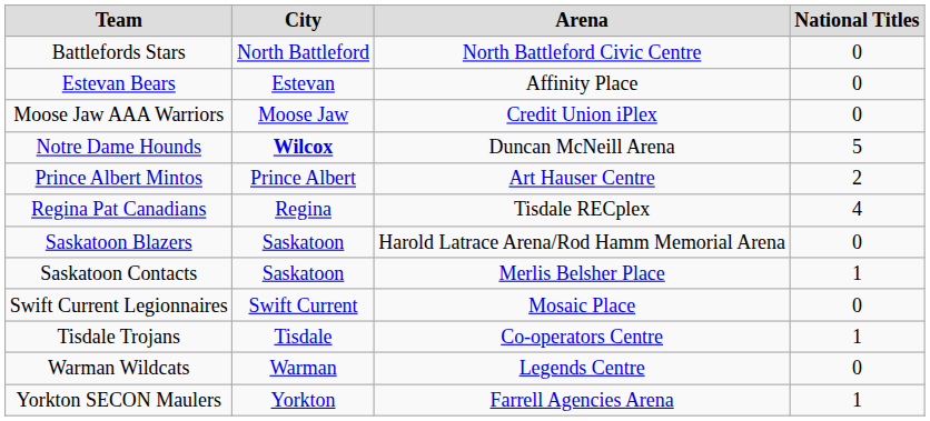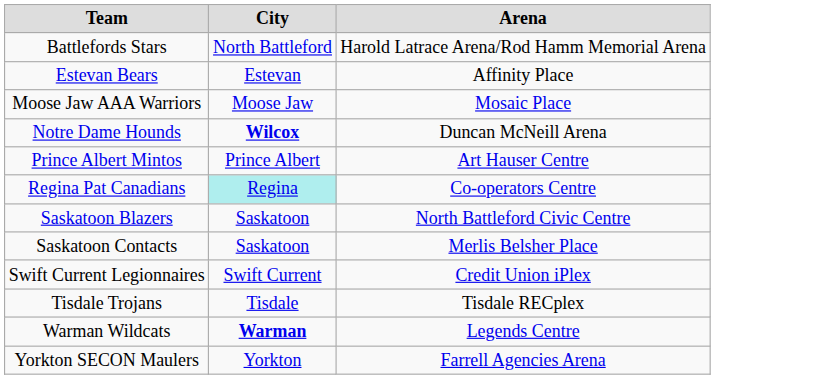- column: National Titles | 0 | 0 | 0 | 5 | 2 | 4 | 0 | 1 | 0 | 1 | 0 | 1
Battlefords Stars | Arena: North Battleford Civic Centre -> Harold Latrace Arena/Rod Hamm Memorial Arena
Moose Jaw AAA Warriors | Arena: Credit Union iPlex -> Mosaic Place
Regina Pat Canadians | City: no background -> paleturquoise background
Regina Pat Canadians | Arena: Tisdale RECplex -> Co-operators Centre
Saskatoon Blazers | Arena: Harold Latrace Arena/Rod Hamm Memorial Arena -> North Battleford Civic Centre
Swift Current Legionnaires | Arena: Mosaic Place -> Credit Union iPlex
Tisdale Trojans | Arena: Co-operators Centre -> Tisdale RECplex
Warman Wildcats | City: normal -> bold
